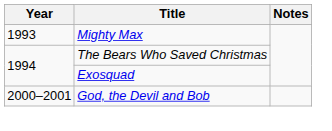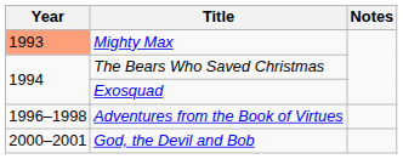Mighty Max | Year: no background -> lightsalmon background
+ row: 1996–1998 | Adventures from the Book of Virtues
